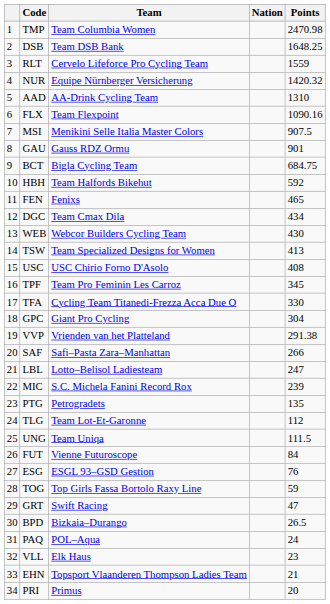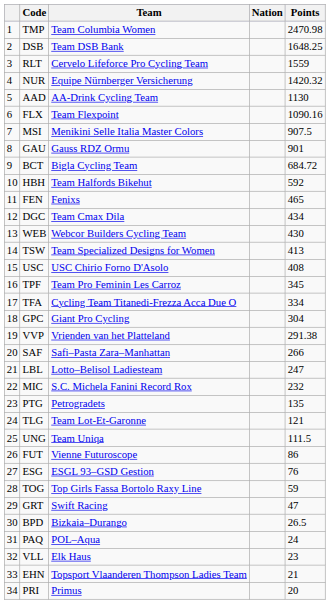AAD | Points: 1310 -> 1130
BCT | Points: 684.75 -> 684.72
TFA | Points: 330 -> 334
MIC | Points: 239 -> 232
TLG | Points: 112 -> 121
FUT | Points: 84 -> 86
